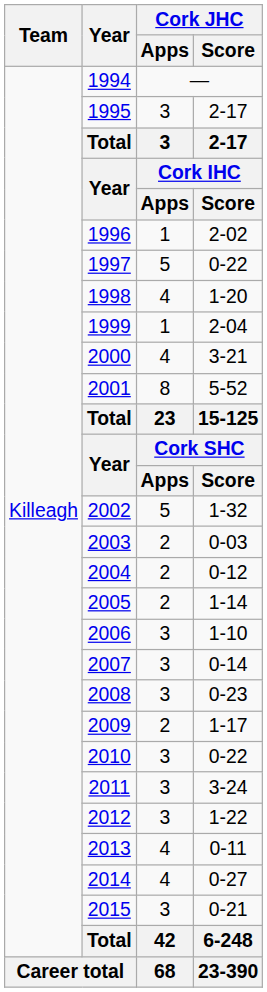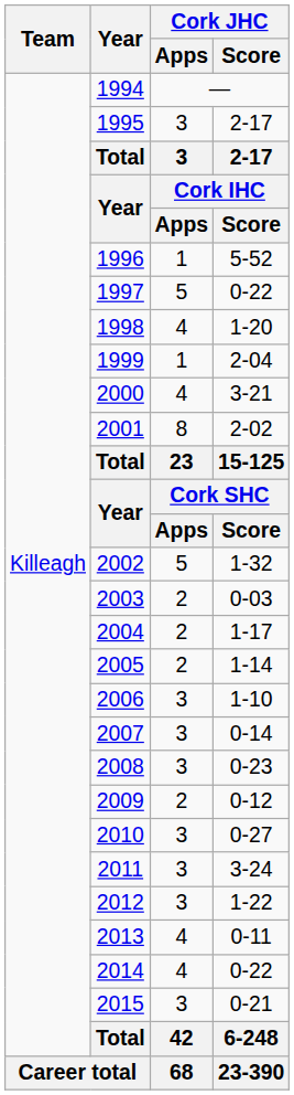1996 | Cork JHC / Score: 2-02 -> 5-52
2001 | Cork JHC / Score: 5-52 -> 2-02
2004 | Cork JHC / Score: 0-12 -> 1-17
2009 | Cork JHC / Score: 1-17 -> 0-12
2010 | Cork JHC / Score: 0-22 -> 0-27
2014 | Cork JHC / Score: 0-27 -> 0-22
